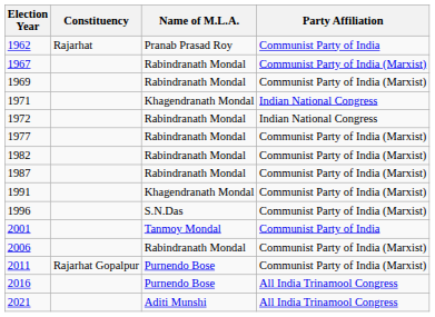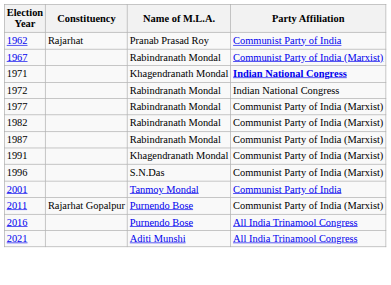- row: 1969 | Rabindranath Mondal | Communist Party of India (Marxist)
1971 | Party Affiliation: normal -> bold
- row: 2006 | Rabindranath Mondal | Communist Party of India (Marxist)
